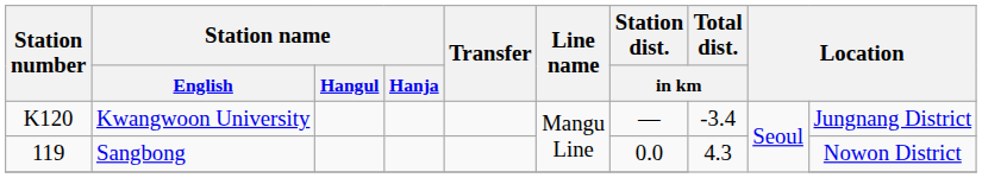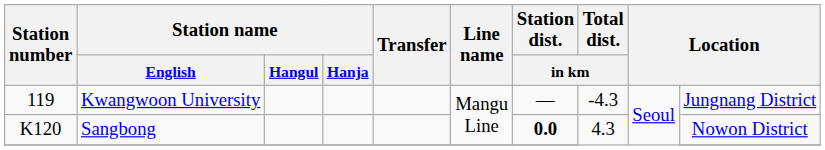Kwangwoon University | Station number: K120 -> 119
Kwangwoon University | Total dist. / in km: -3.4 -> -4.3
Sangbong | Station number: 119 -> K120
Sangbong | Station dist. / in km: normal -> bold
